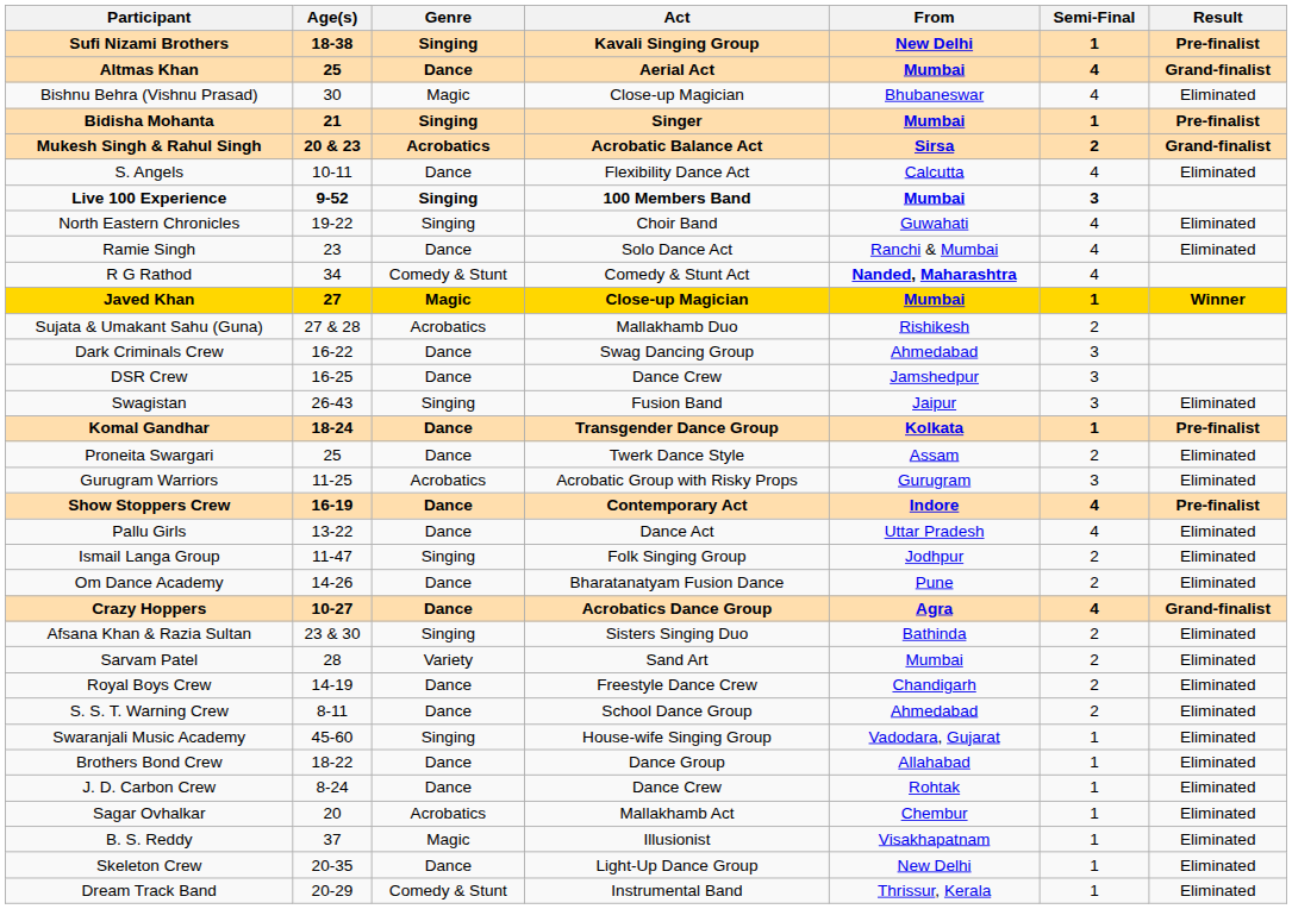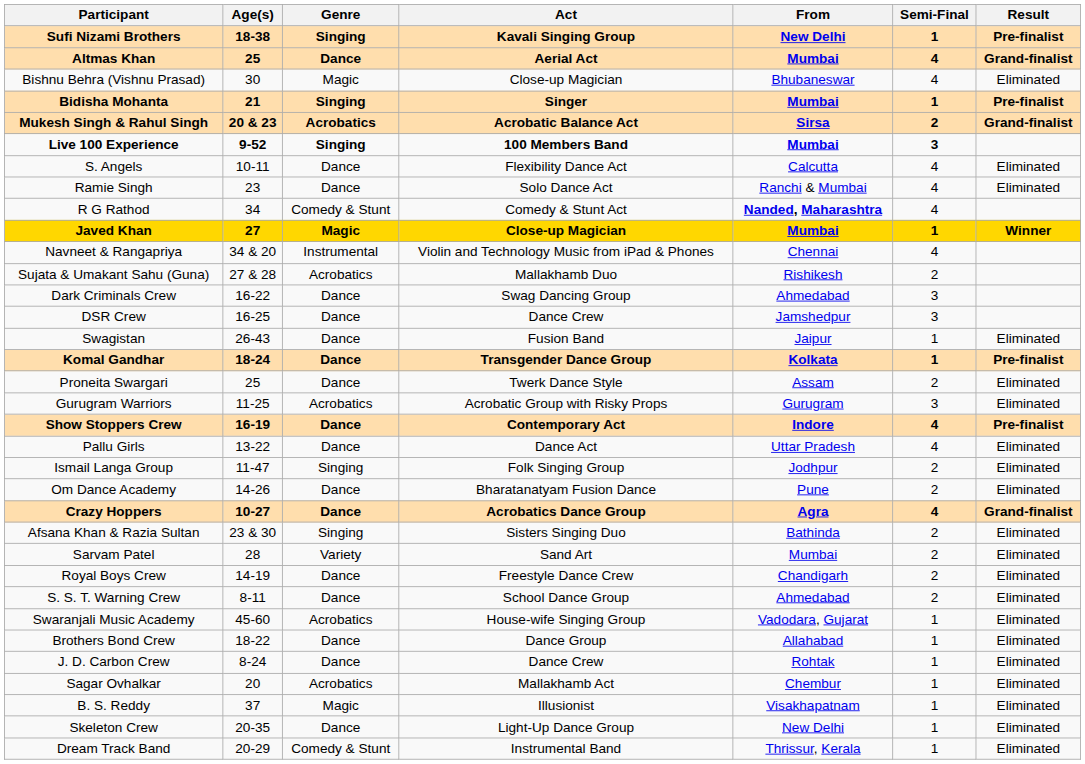rows swapped: S. Angels <-> Live 100 Experience
- row: North Eastern Chronicles | 19-22 | Singing | Choir Band | Guwahati | 4 | Eliminated
+ row: Navneet & Rangapriya | 34 & 20 | Instrumental | Violin and Technology Music from iPad & Phones | Chennai | 4
Swagistan | Genre: Singing -> Dance
Swagistan | Semi-Final: 3 -> 1
Swaranjali Music Academy | Genre: Singing -> Acrobatics
